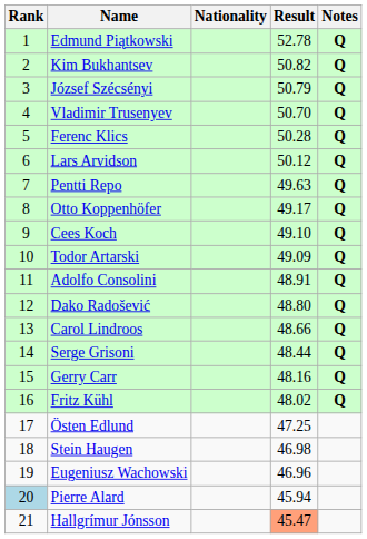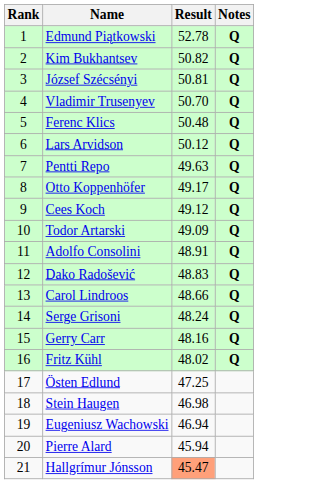- column: Nationality
József Szécsényi | Result: 50.79 -> 50.81
Ferenc Klics | Result: 50.28 -> 50.48
Cees Koch | Result: 49.10 -> 49.12
Dako Radošević | Result: 48.80 -> 48.83
Serge Grisoni | Result: 48.44 -> 48.24
Eugeniusz Wachowski | Result: 46.96 -> 46.94
Pierre Alard | Rank: lightblue background -> no background
